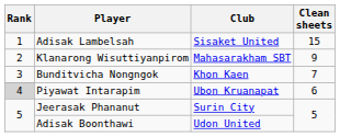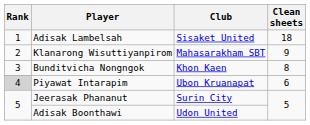Adisak Lambelsah | Clean sheets: 15 -> 18
Bunditvicha Nongngok | Clean sheets: 7 -> 8
